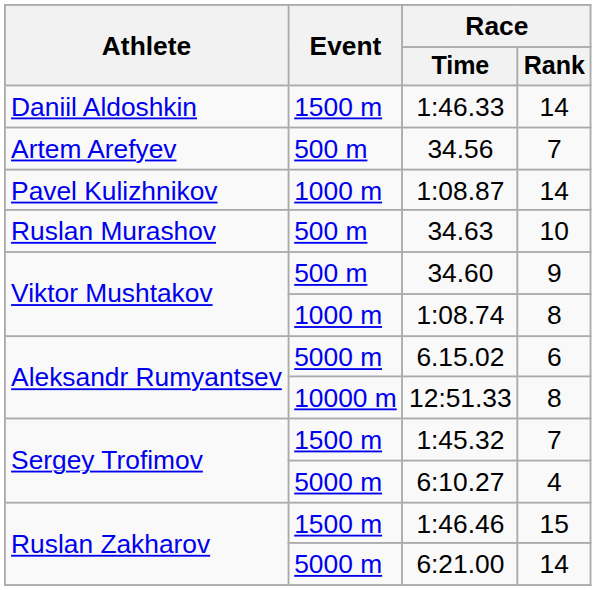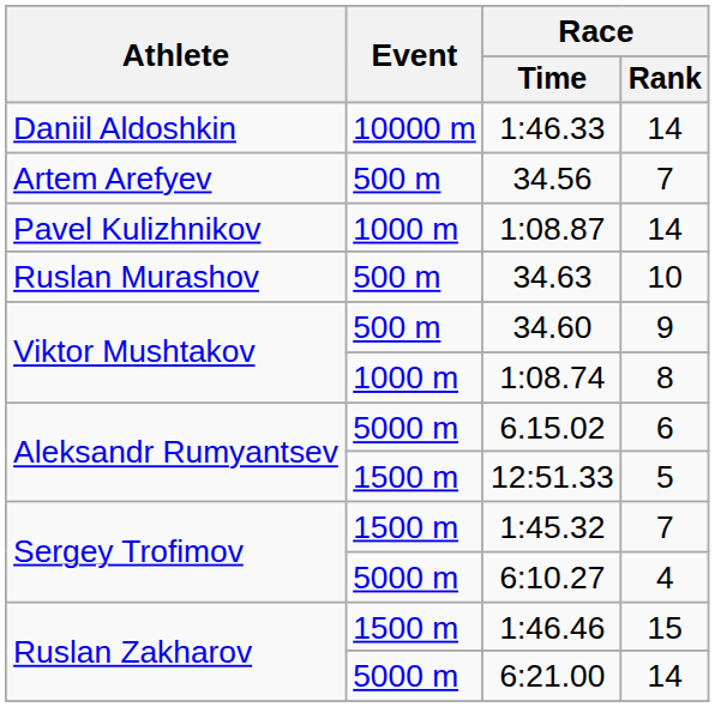1:46.33 | Event: 1500 m -> 10000 m
12:51.33 | Event: 10000 m -> 1500 m
12:51.33 | Race / Rank: 8 -> 5
